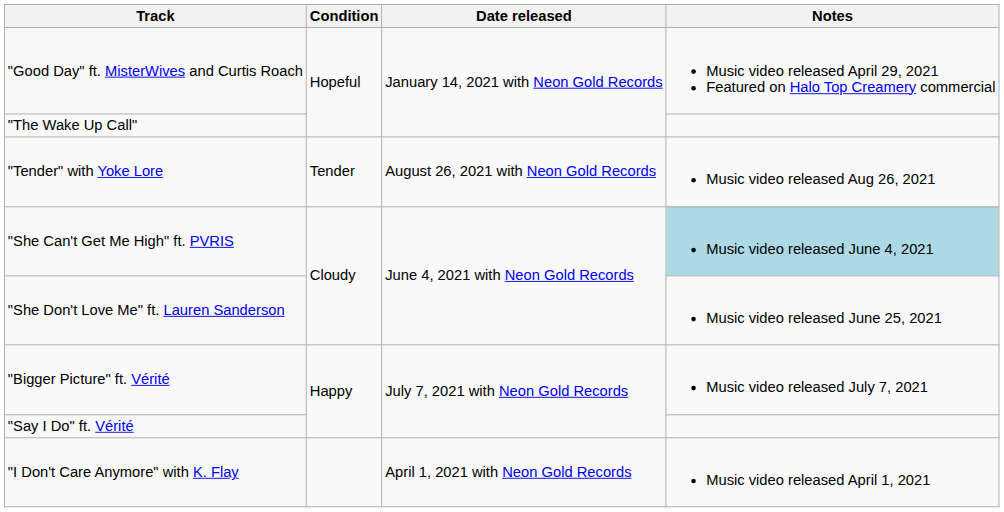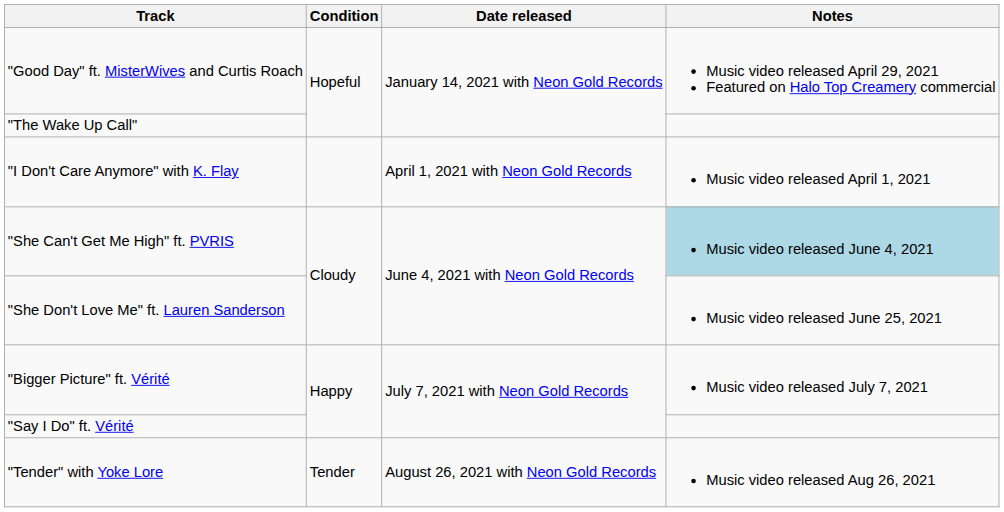rows swapped: "I Don't Care Anymore" with K. Flay <-> "Tender" with Yoke Lore
